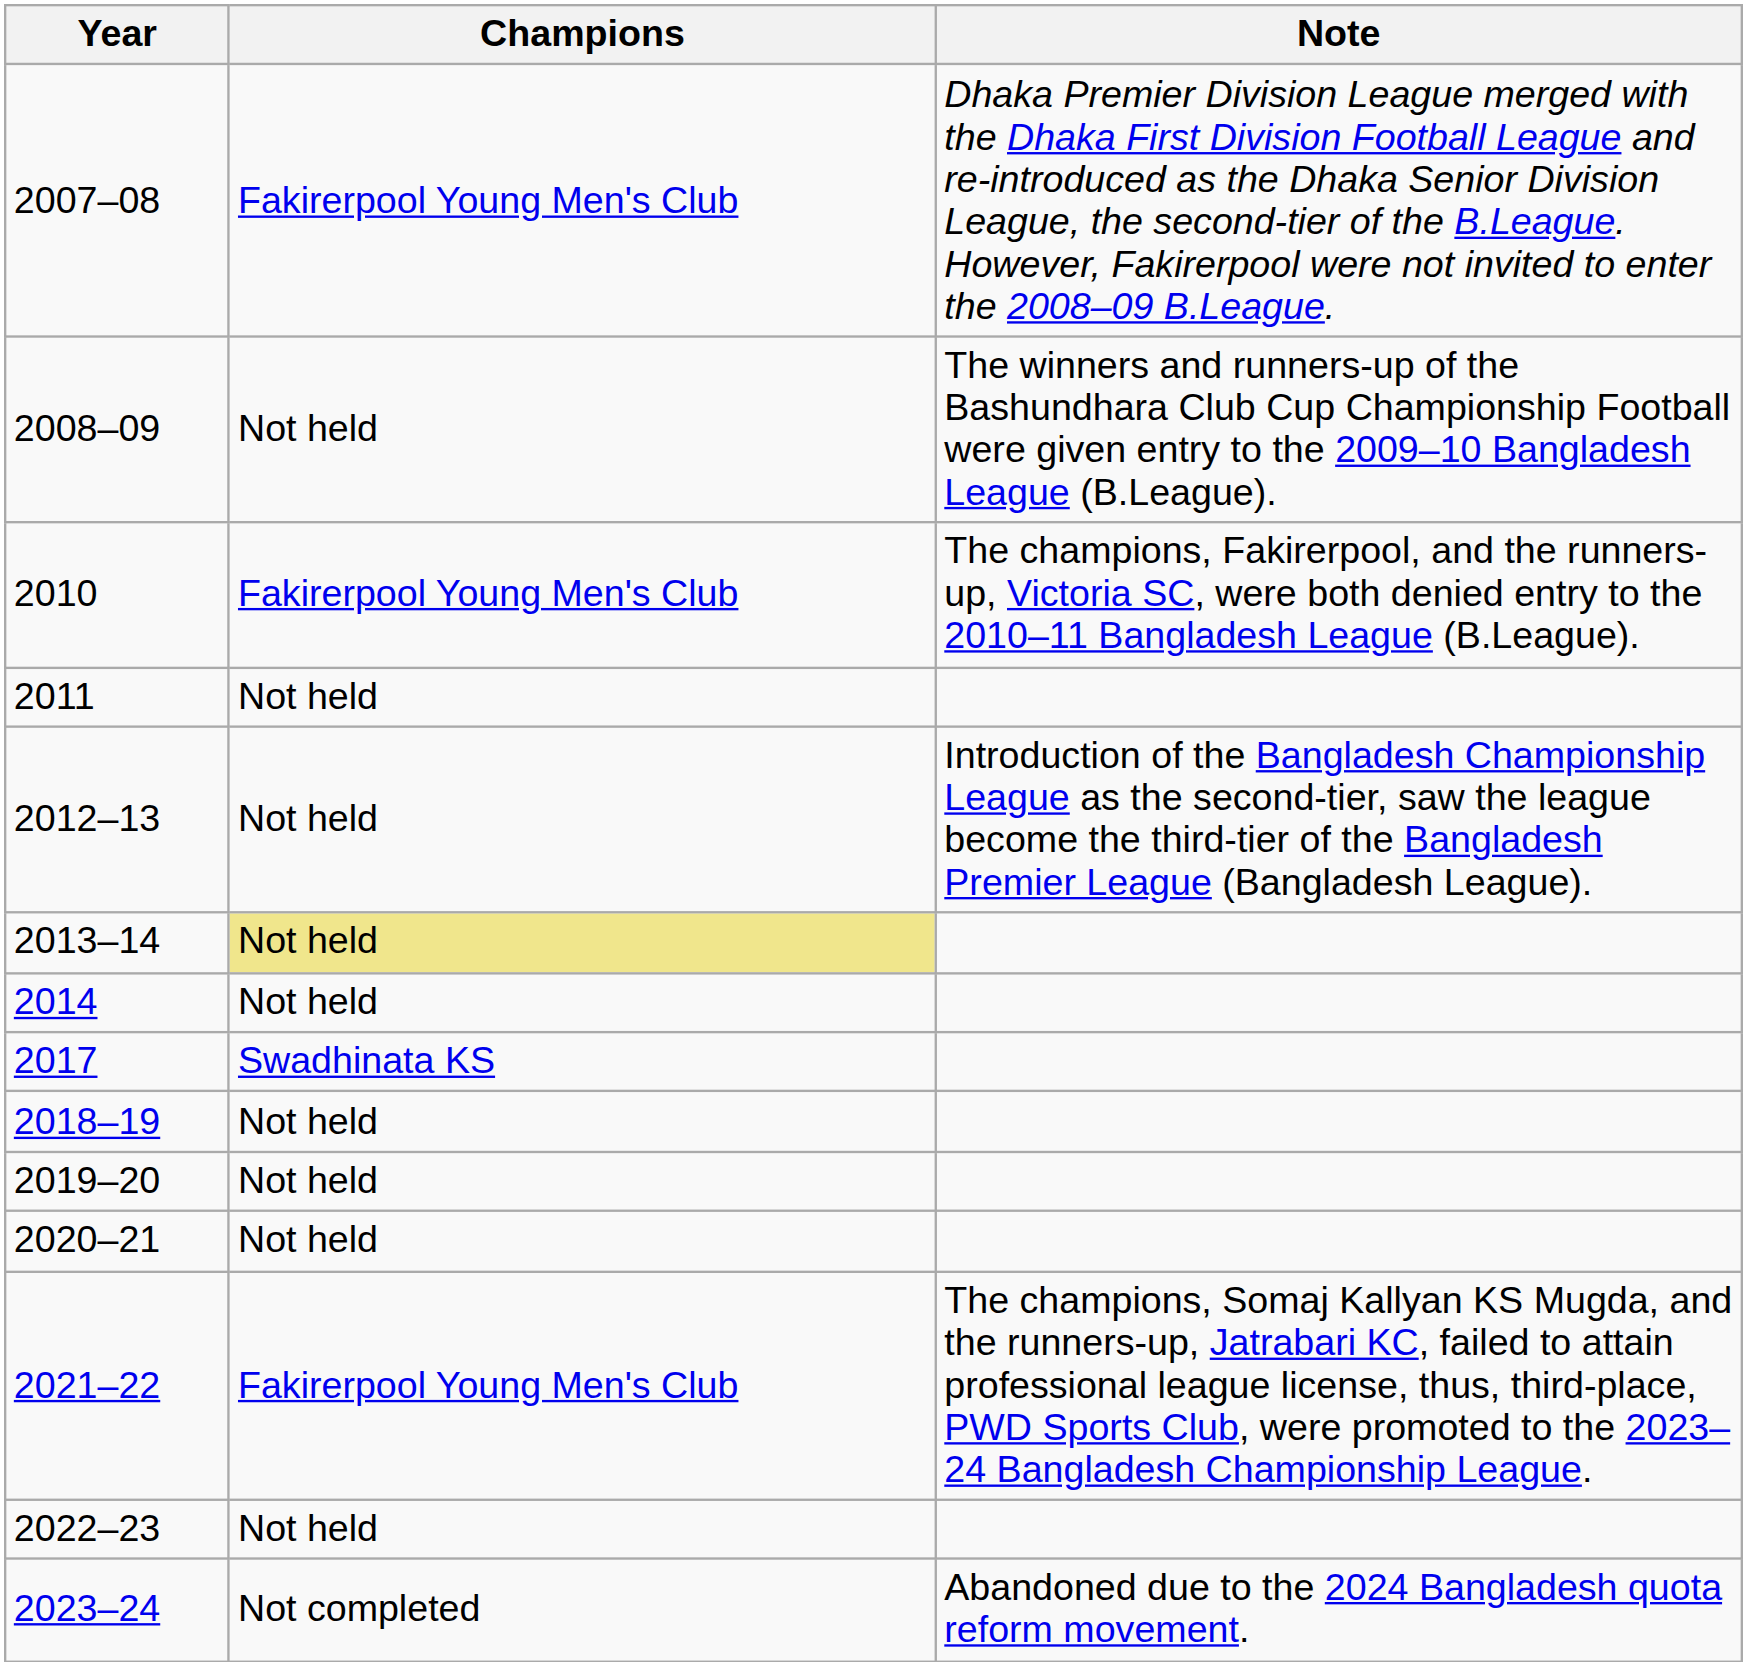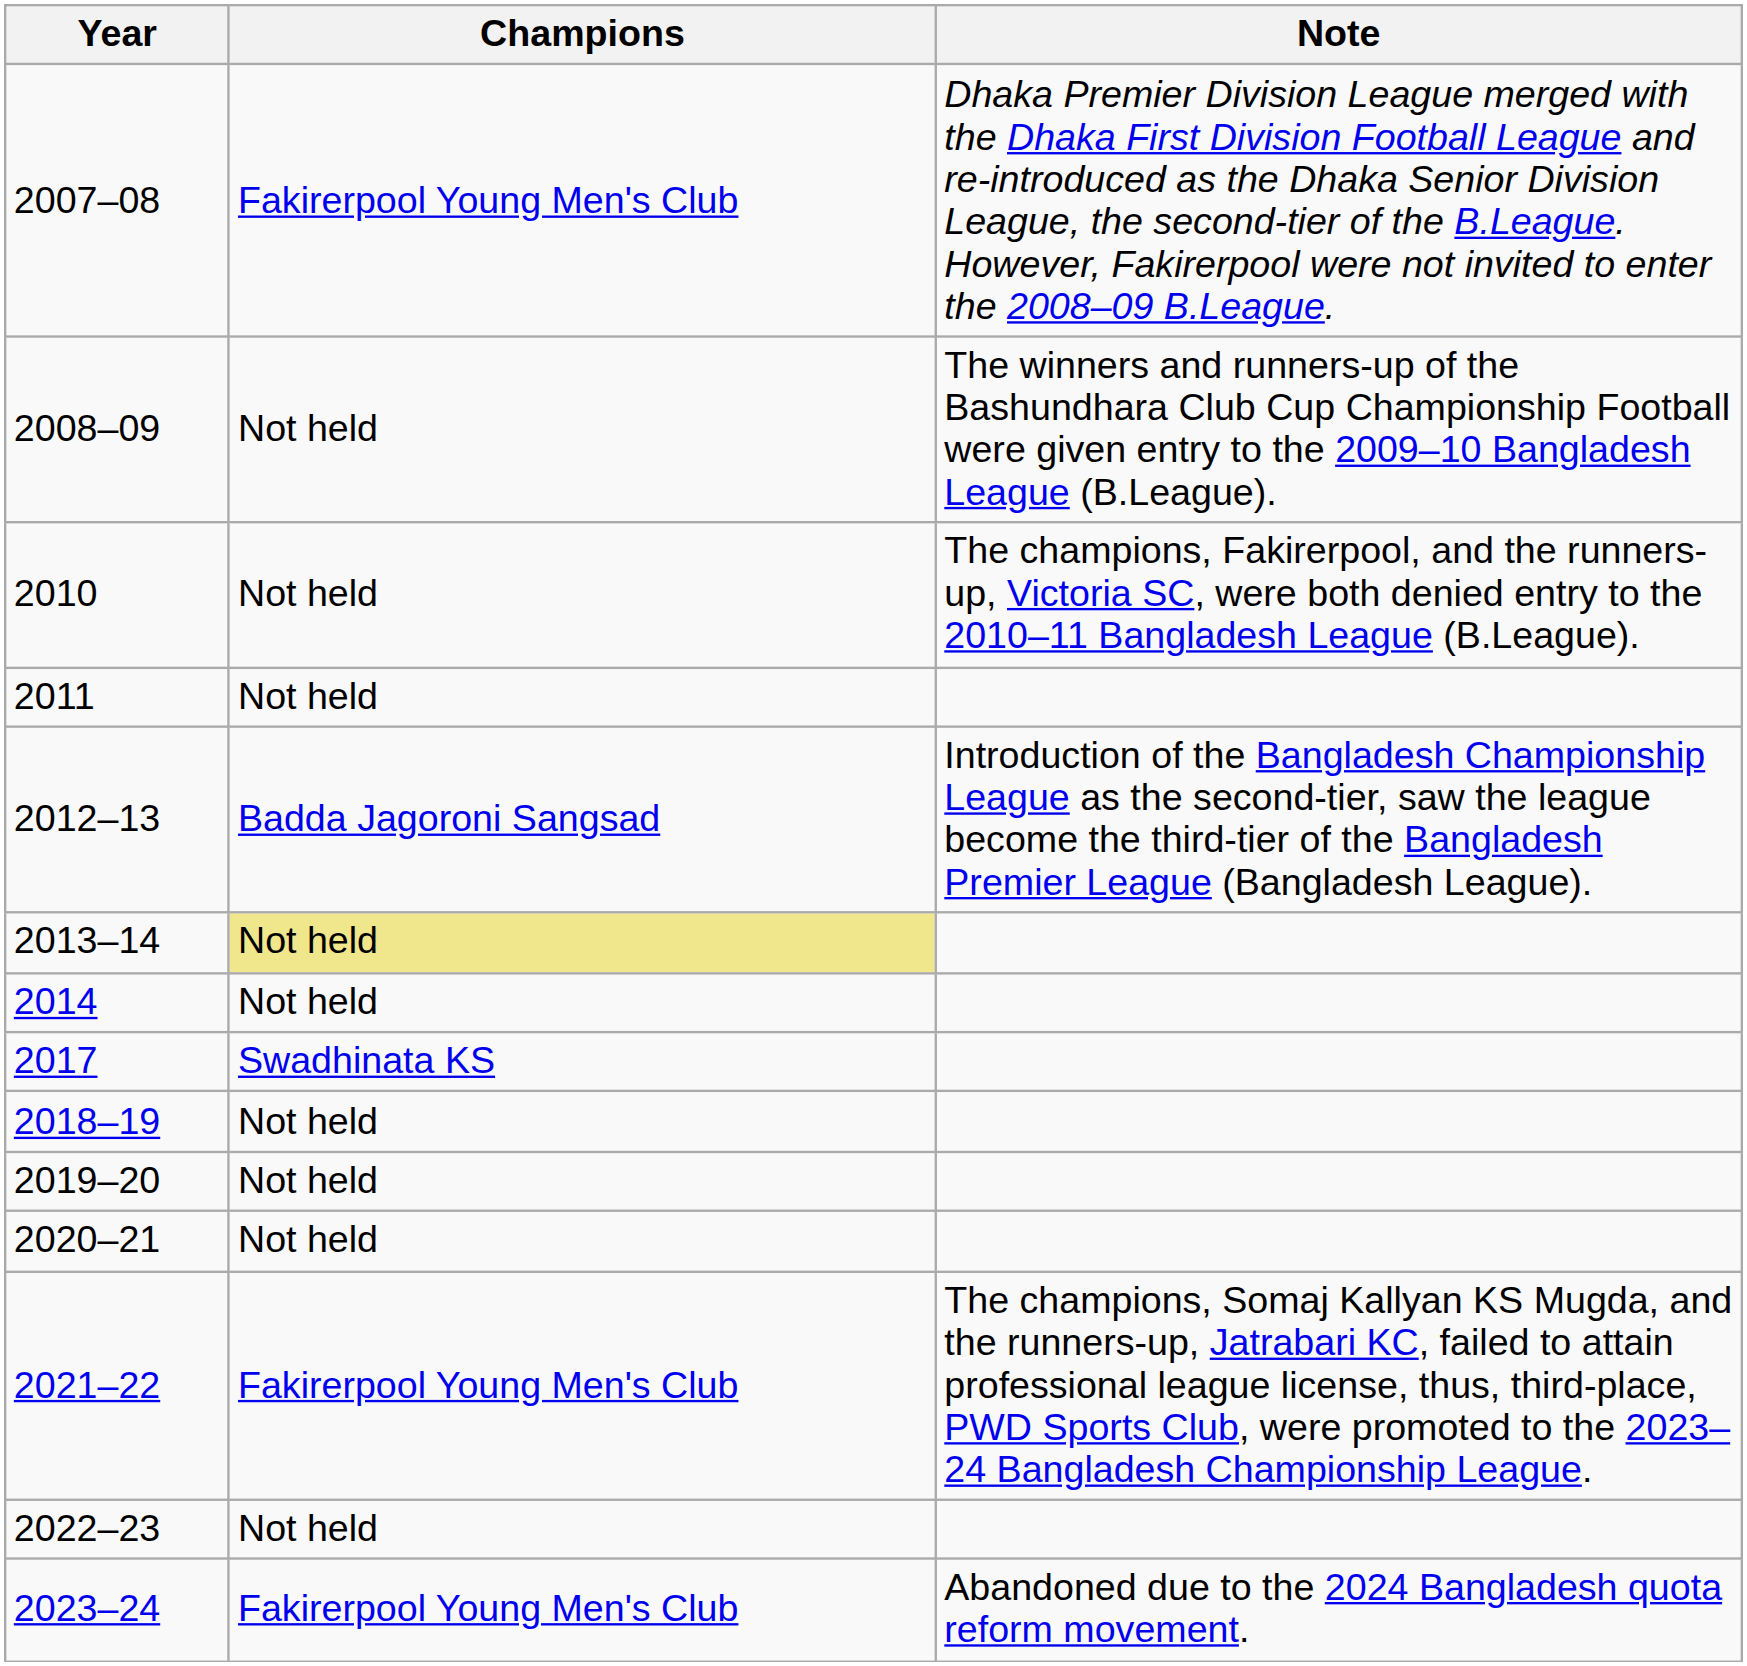2010 | Champions: Fakirerpool Young Men's Club -> Not held
2012–13 | Champions: Not held -> Badda Jagoroni Sangsad
2023–24 | Champions: Not completed -> Fakirerpool Young Men's Club
